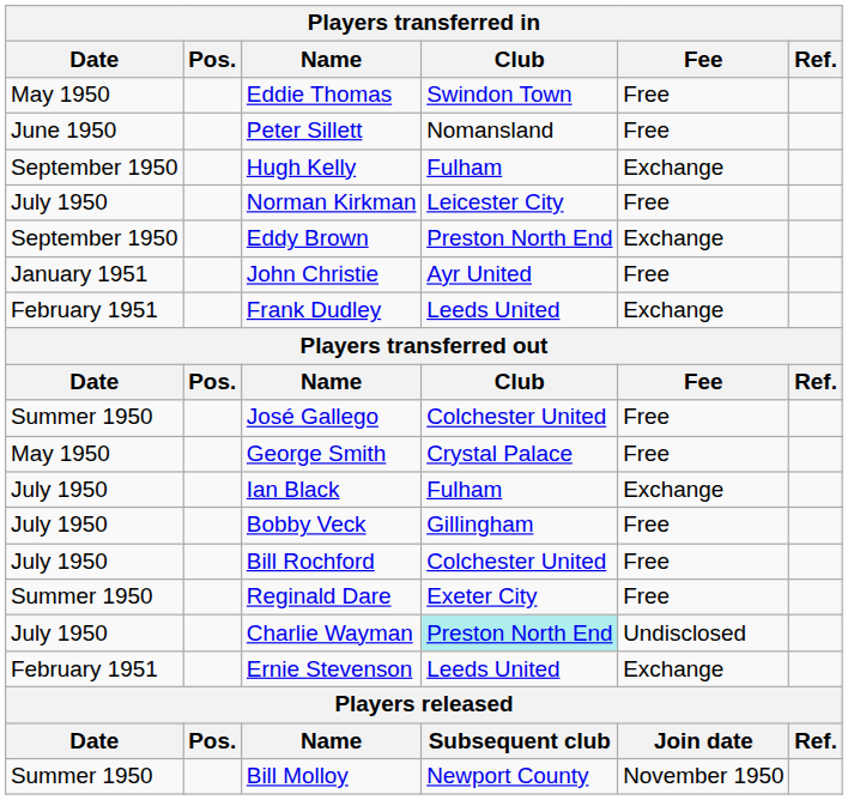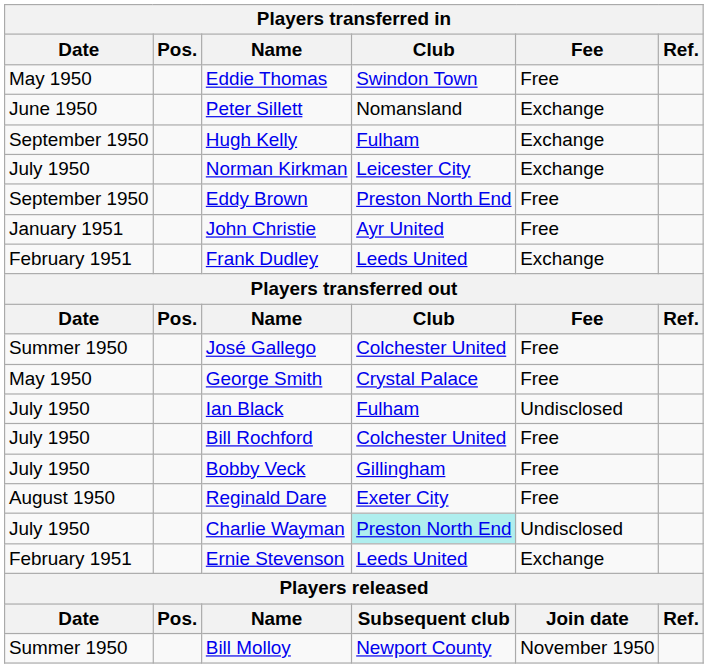Peter Sillett | Fee: Free -> Exchange
Norman Kirkman | Fee: Free -> Exchange
Eddy Brown | Fee: Exchange -> Free
Ian Black | Fee: Exchange -> Undisclosed
rows swapped: Bill Rochford <-> Bobby Veck
Reginald Dare | Date: Summer 1950 -> August 1950
